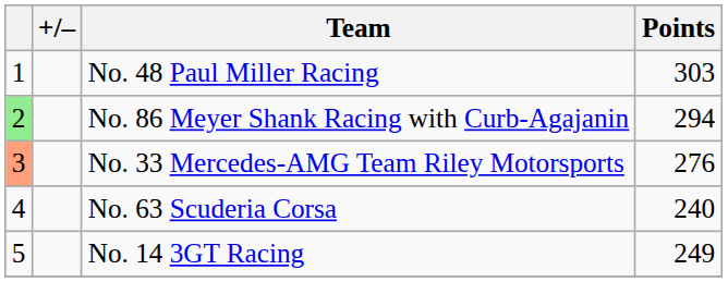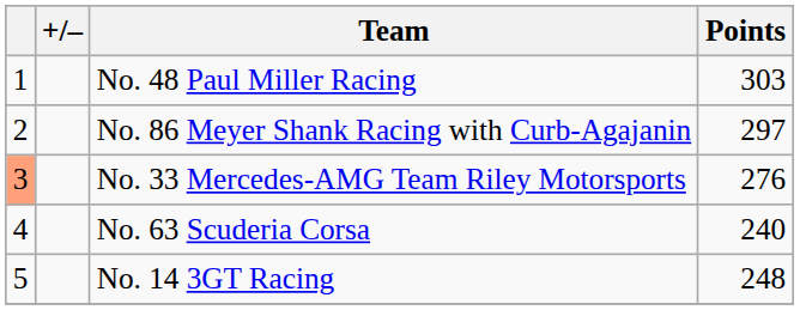No. 86 Meyer Shank Racing with Curb-Agajanin | column 1: lightgreen background -> no background
No. 86 Meyer Shank Racing with Curb-Agajanin | Points: 294 -> 297
No. 14 3GT Racing | Points: 249 -> 248
